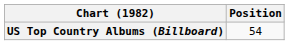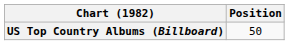US Top Country Albums (Billboard) | Position: 54 -> 50
